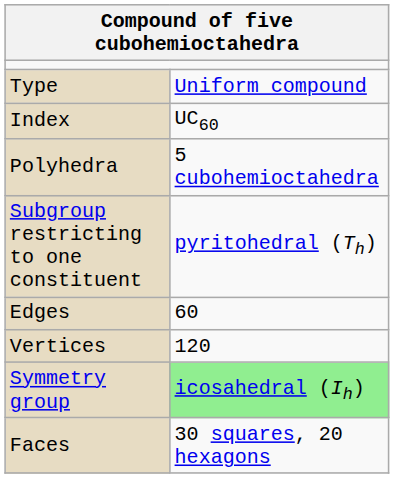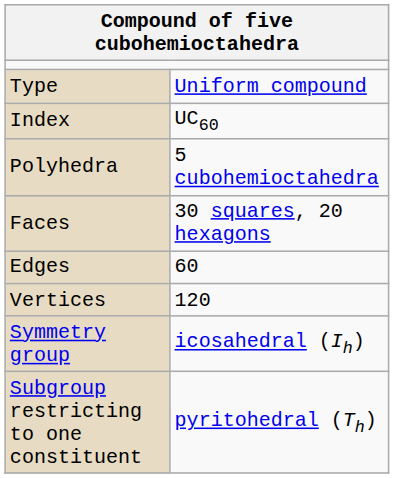rows swapped: Faces <-> Subgroup restricting to one constituent
Symmetry group | column 2: lightgreen background -> no background
